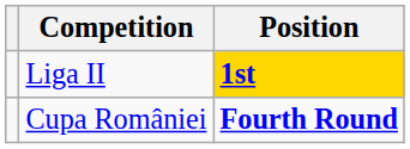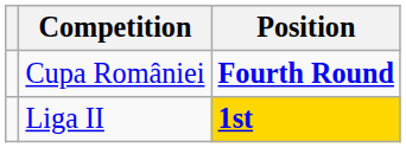rows swapped: Liga II <-> Cupa României
